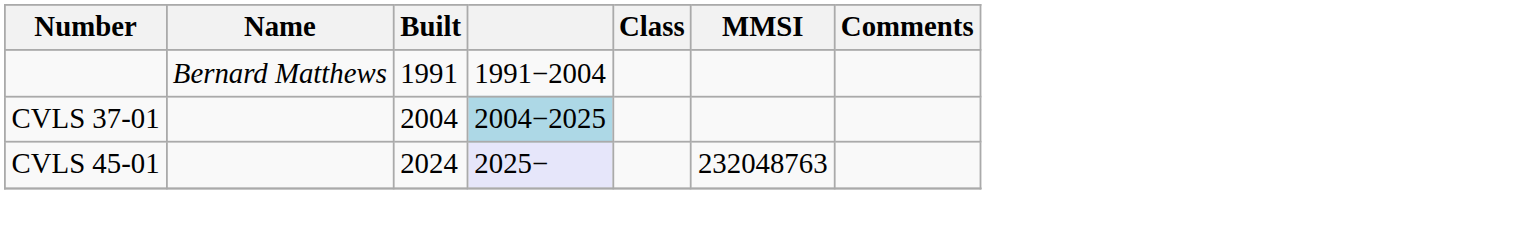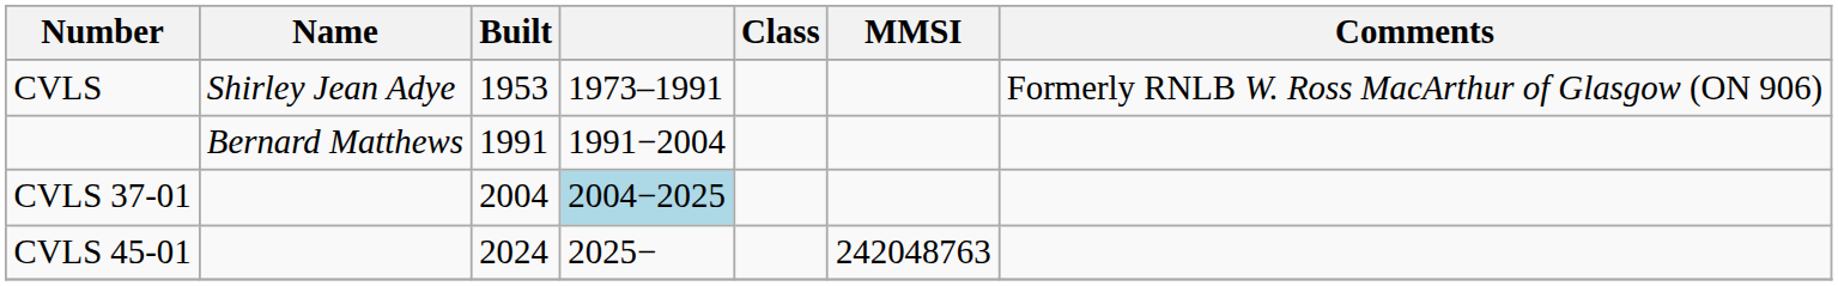+ row: CVLS | Shirley Jean Adye | 1953 | 1973–1991 | Formerly RNLB W. Ross MacArthur of Glasgow (ON 906)
CVLS 45-01 | column 4: lavender background -> no background
CVLS 45-01 | MMSI: 232048763 -> 242048763
